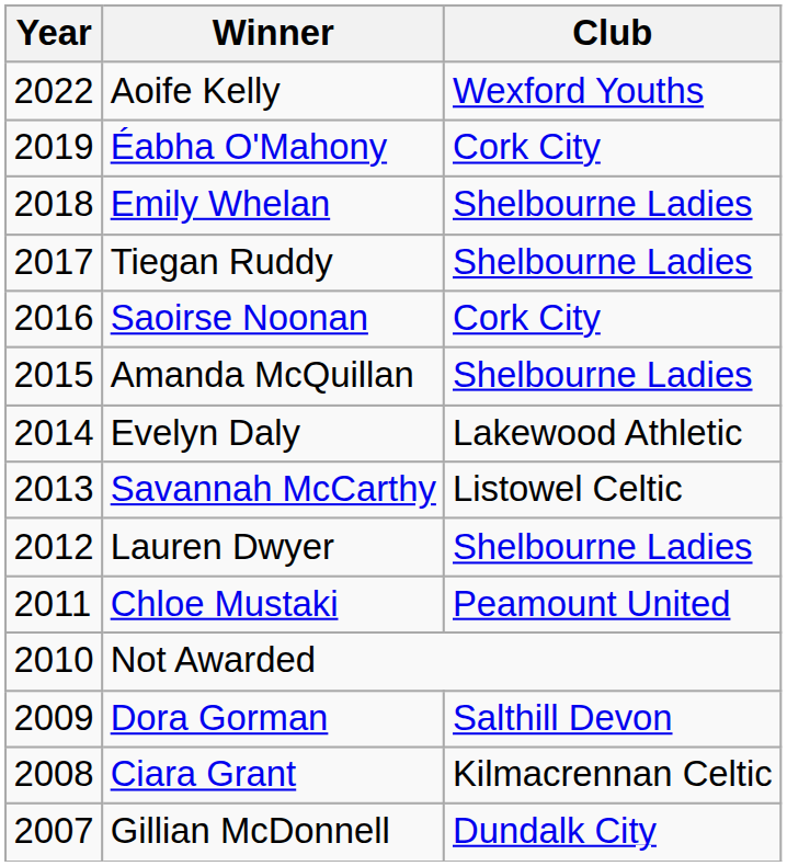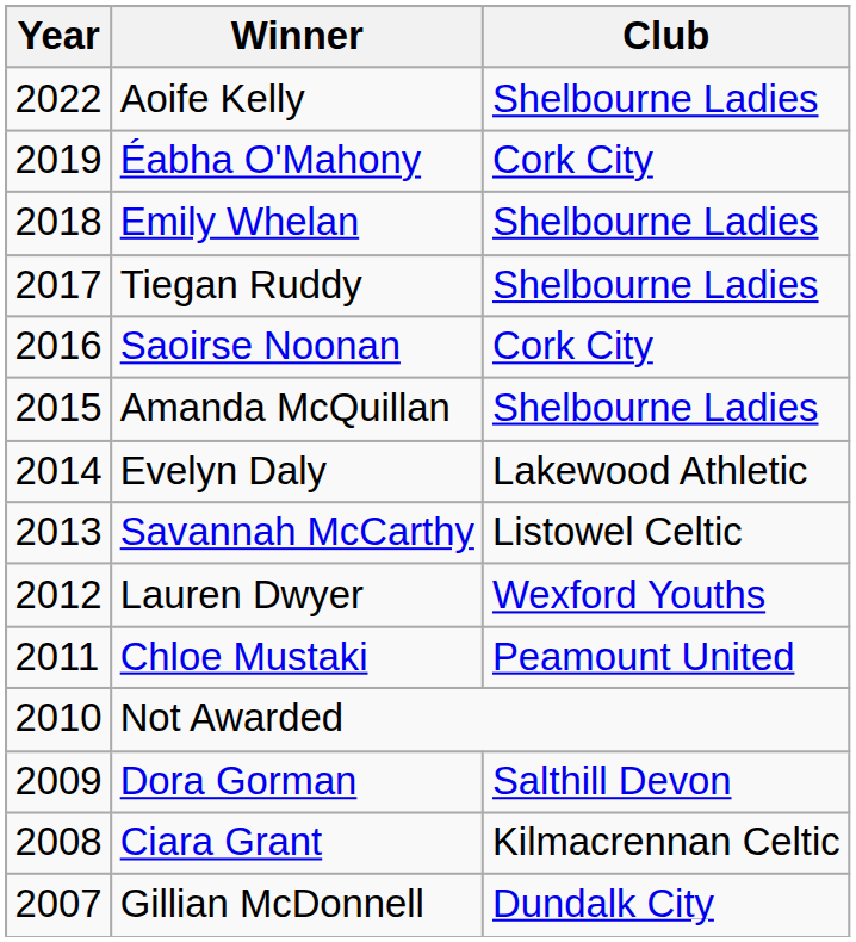Aoife Kelly | Club: Wexford Youths -> Shelbourne Ladies
Lauren Dwyer | Club: Shelbourne Ladies -> Wexford Youths
